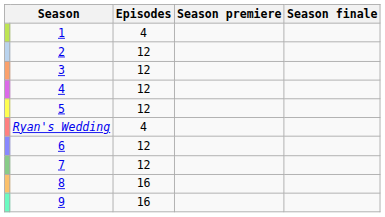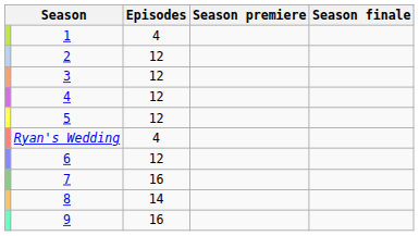7 | Episodes: 12 -> 16
8 | Episodes: 16 -> 14
